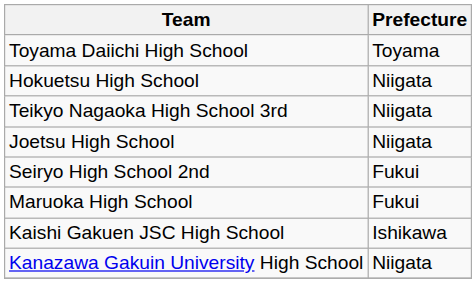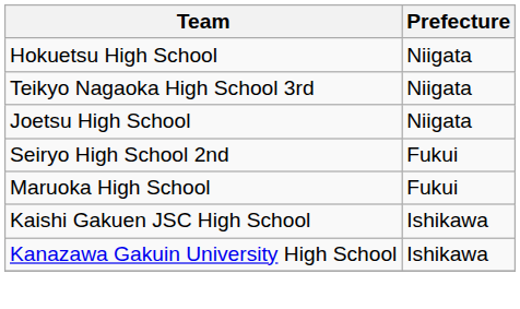- row: Toyama Daiichi High School | Toyama
Kanazawa Gakuin University High School | Prefecture: Niigata -> Ishikawa
